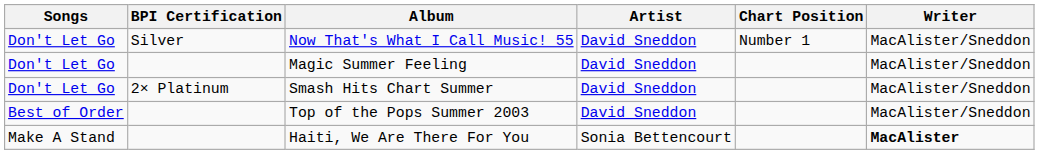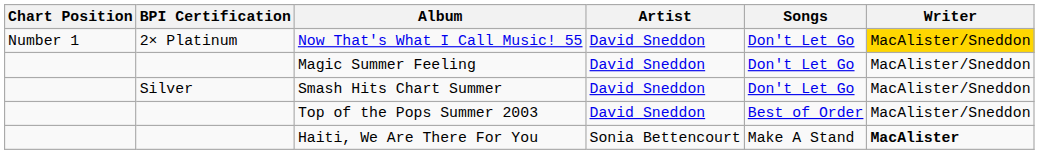columns swapped: Chart Position <-> Songs
Now That's What I Call Music! 55 | BPI Certification: Silver -> 2× Platinum
Now That's What I Call Music! 55 | Writer: no background -> gold background
Smash Hits Chart Summer | BPI Certification: 2× Platinum -> Silver
